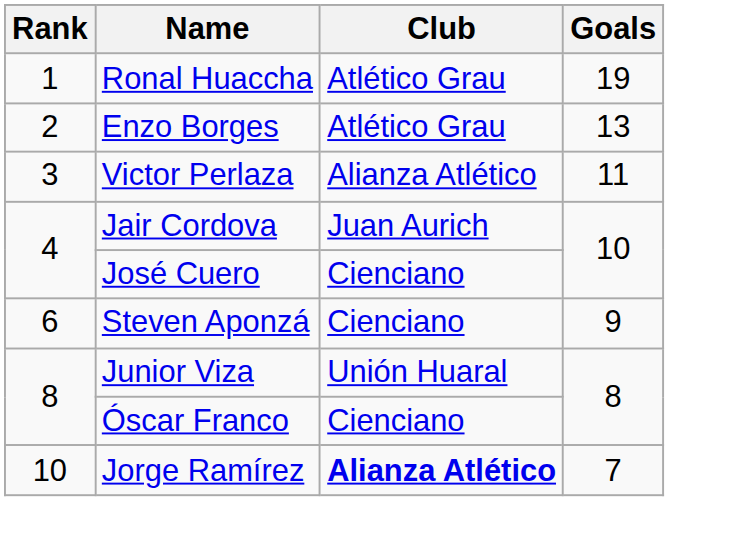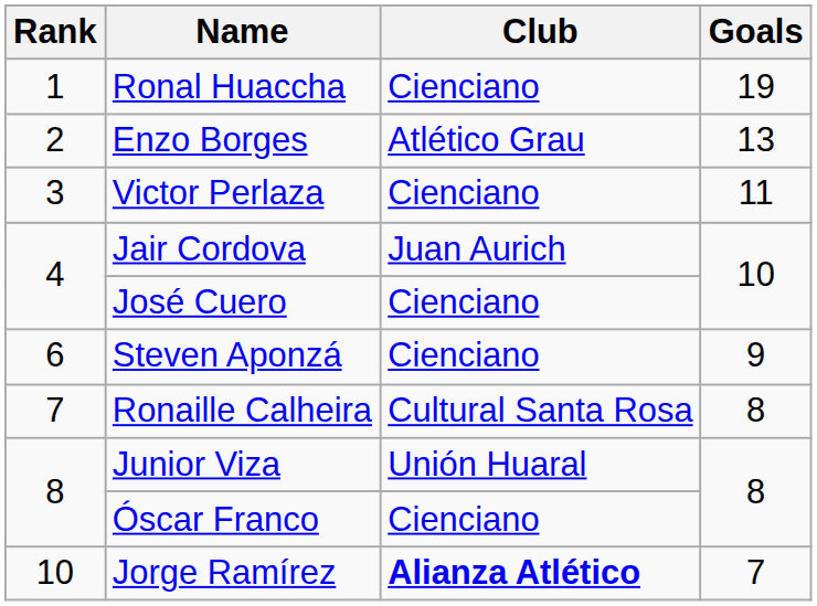Ronal Huaccha | Club: Atlético Grau -> Cienciano
Victor Perlaza | Club: Alianza Atlético -> Cienciano
+ row: 7 | Ronaille Calheira | Cultural Santa Rosa | 8
